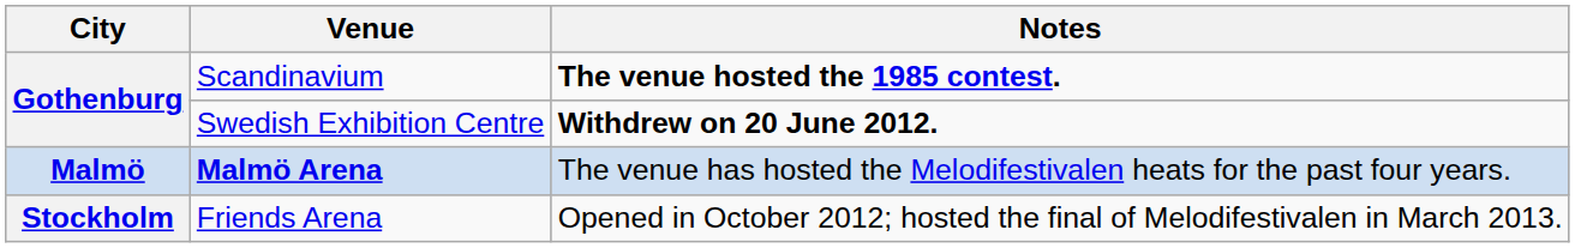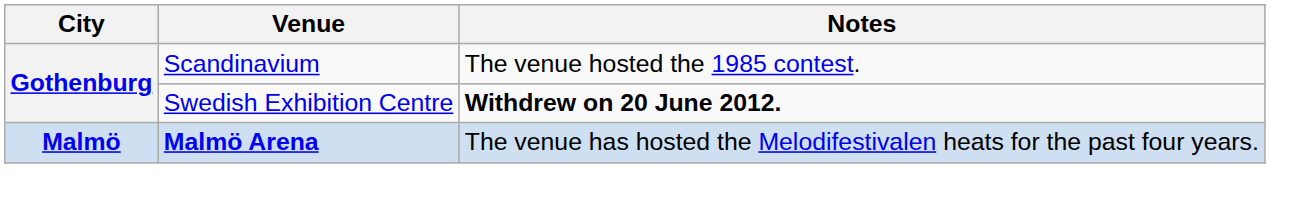Scandinavium | Notes: bold -> normal
- row: Stockholm | Friends Arena | Opened in October 2012; hosted the final of Melodifestivalen in March 2013.
